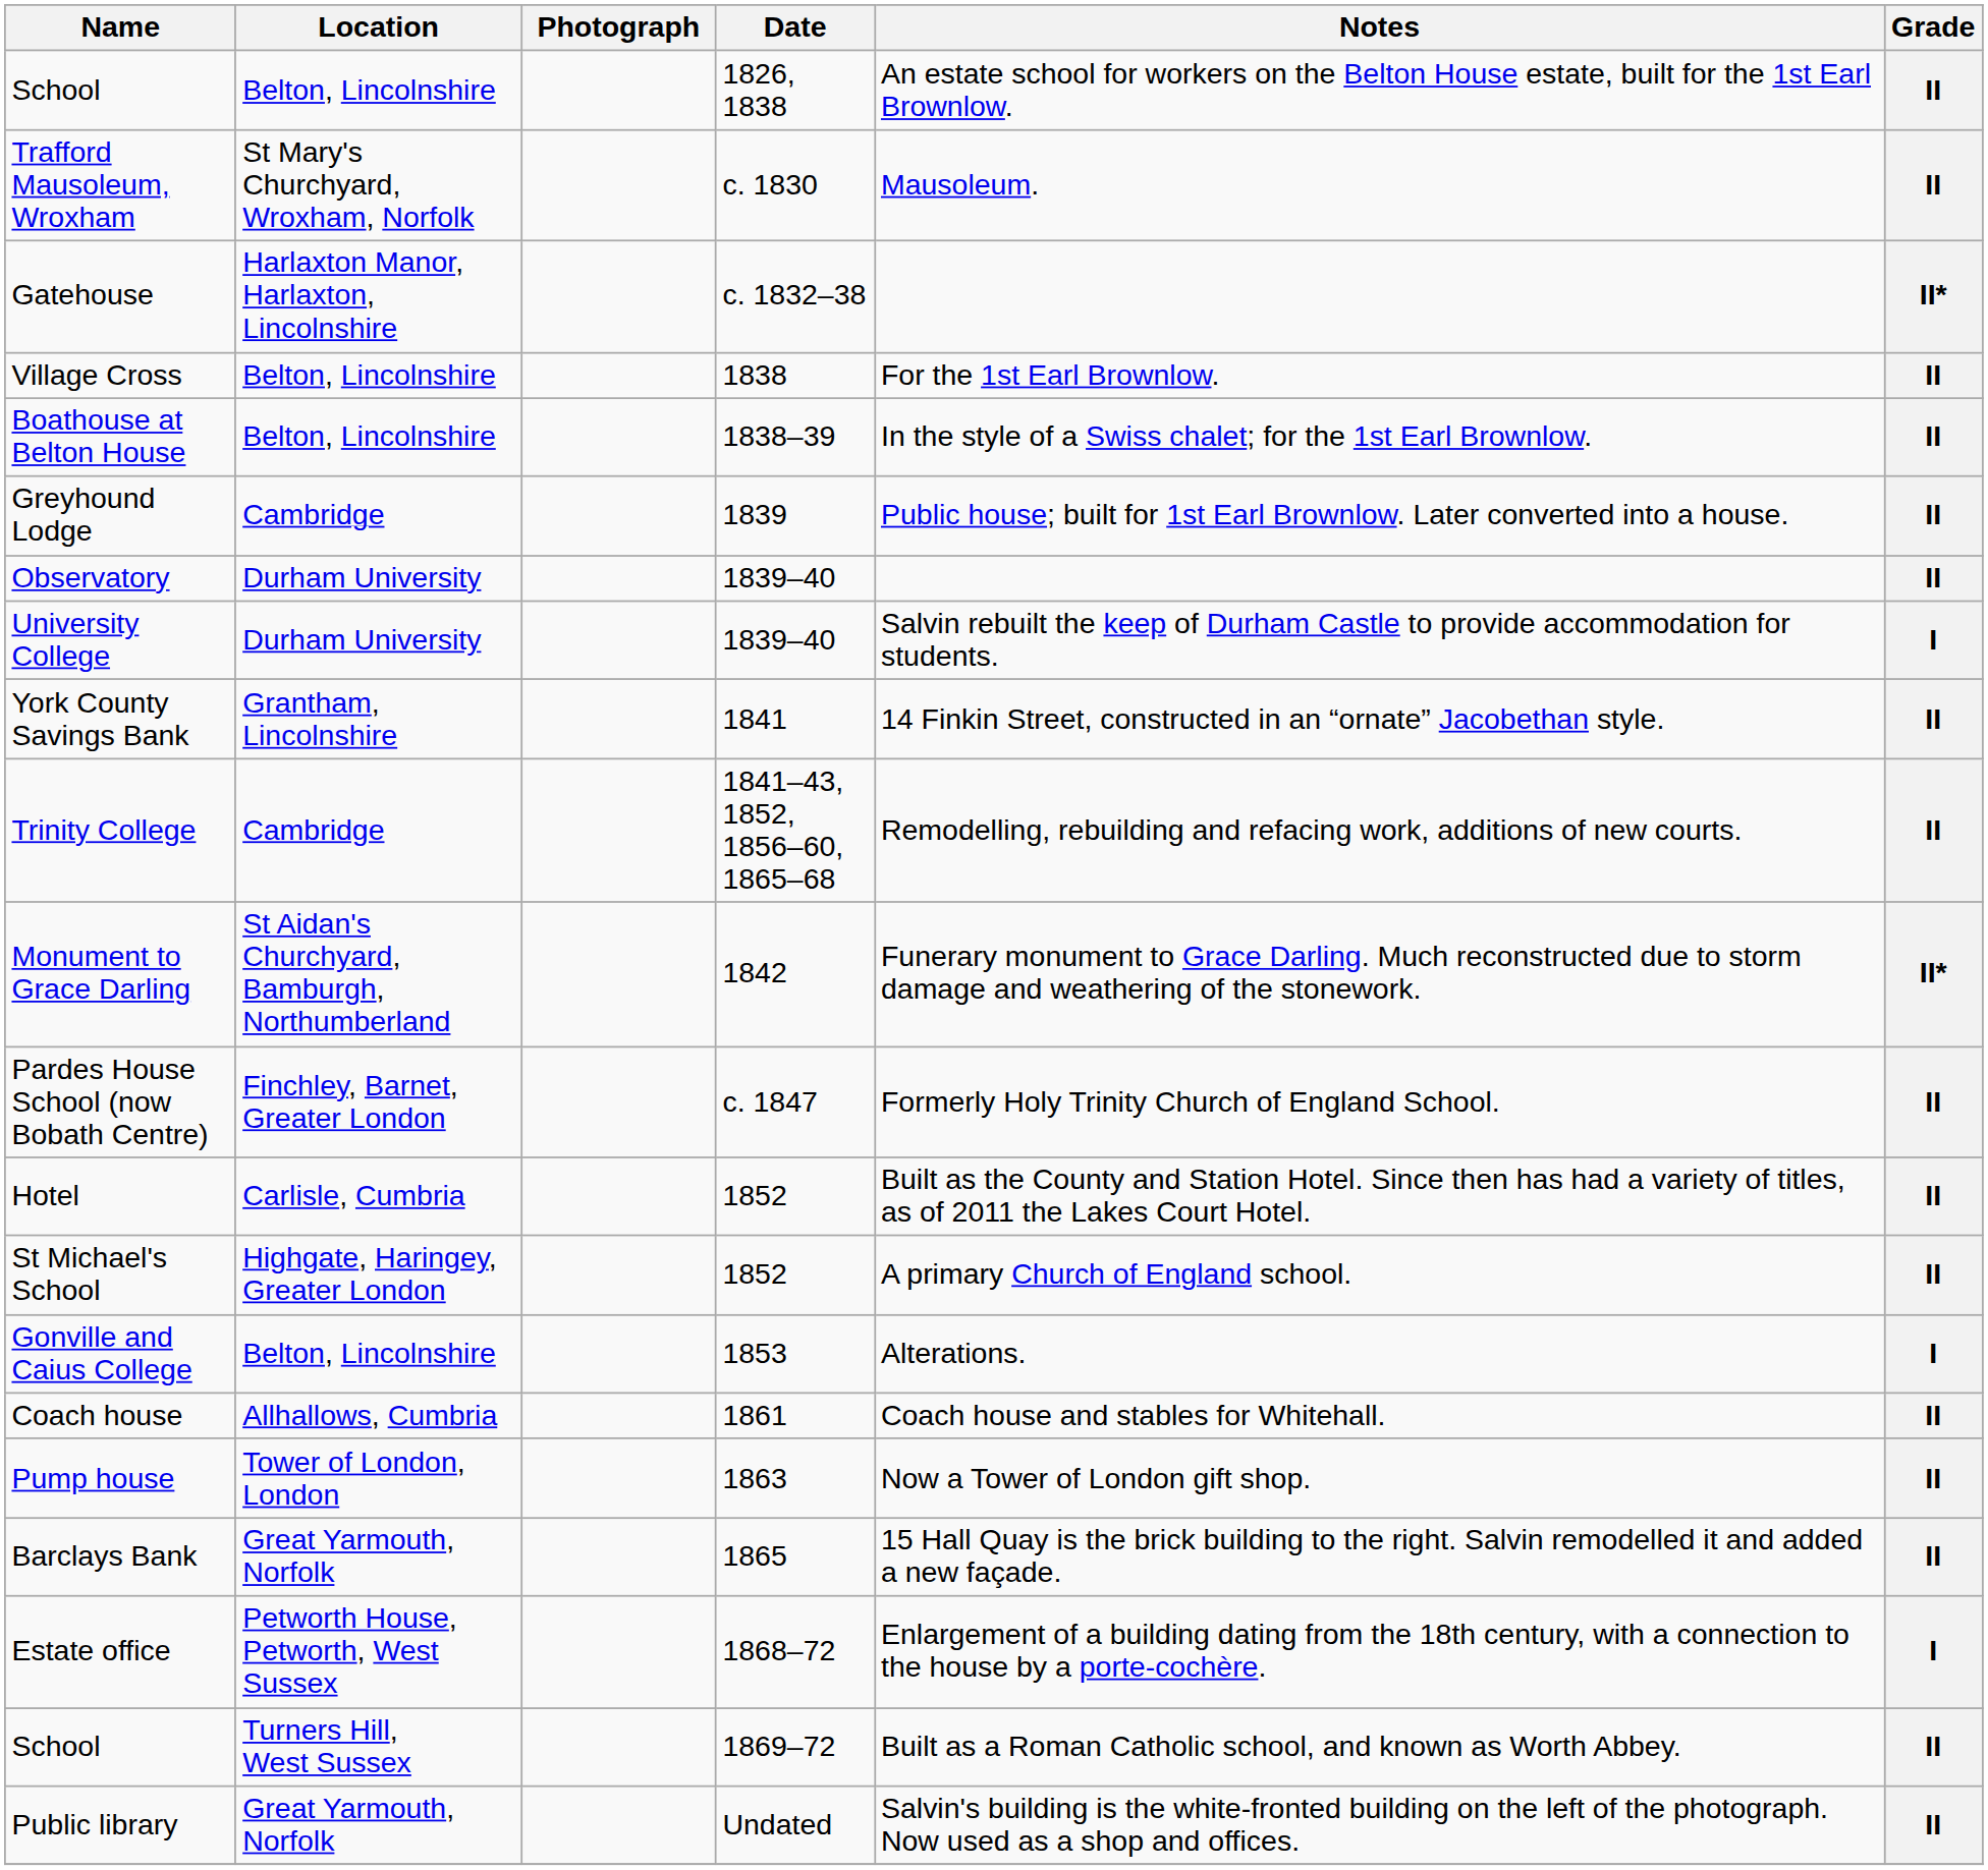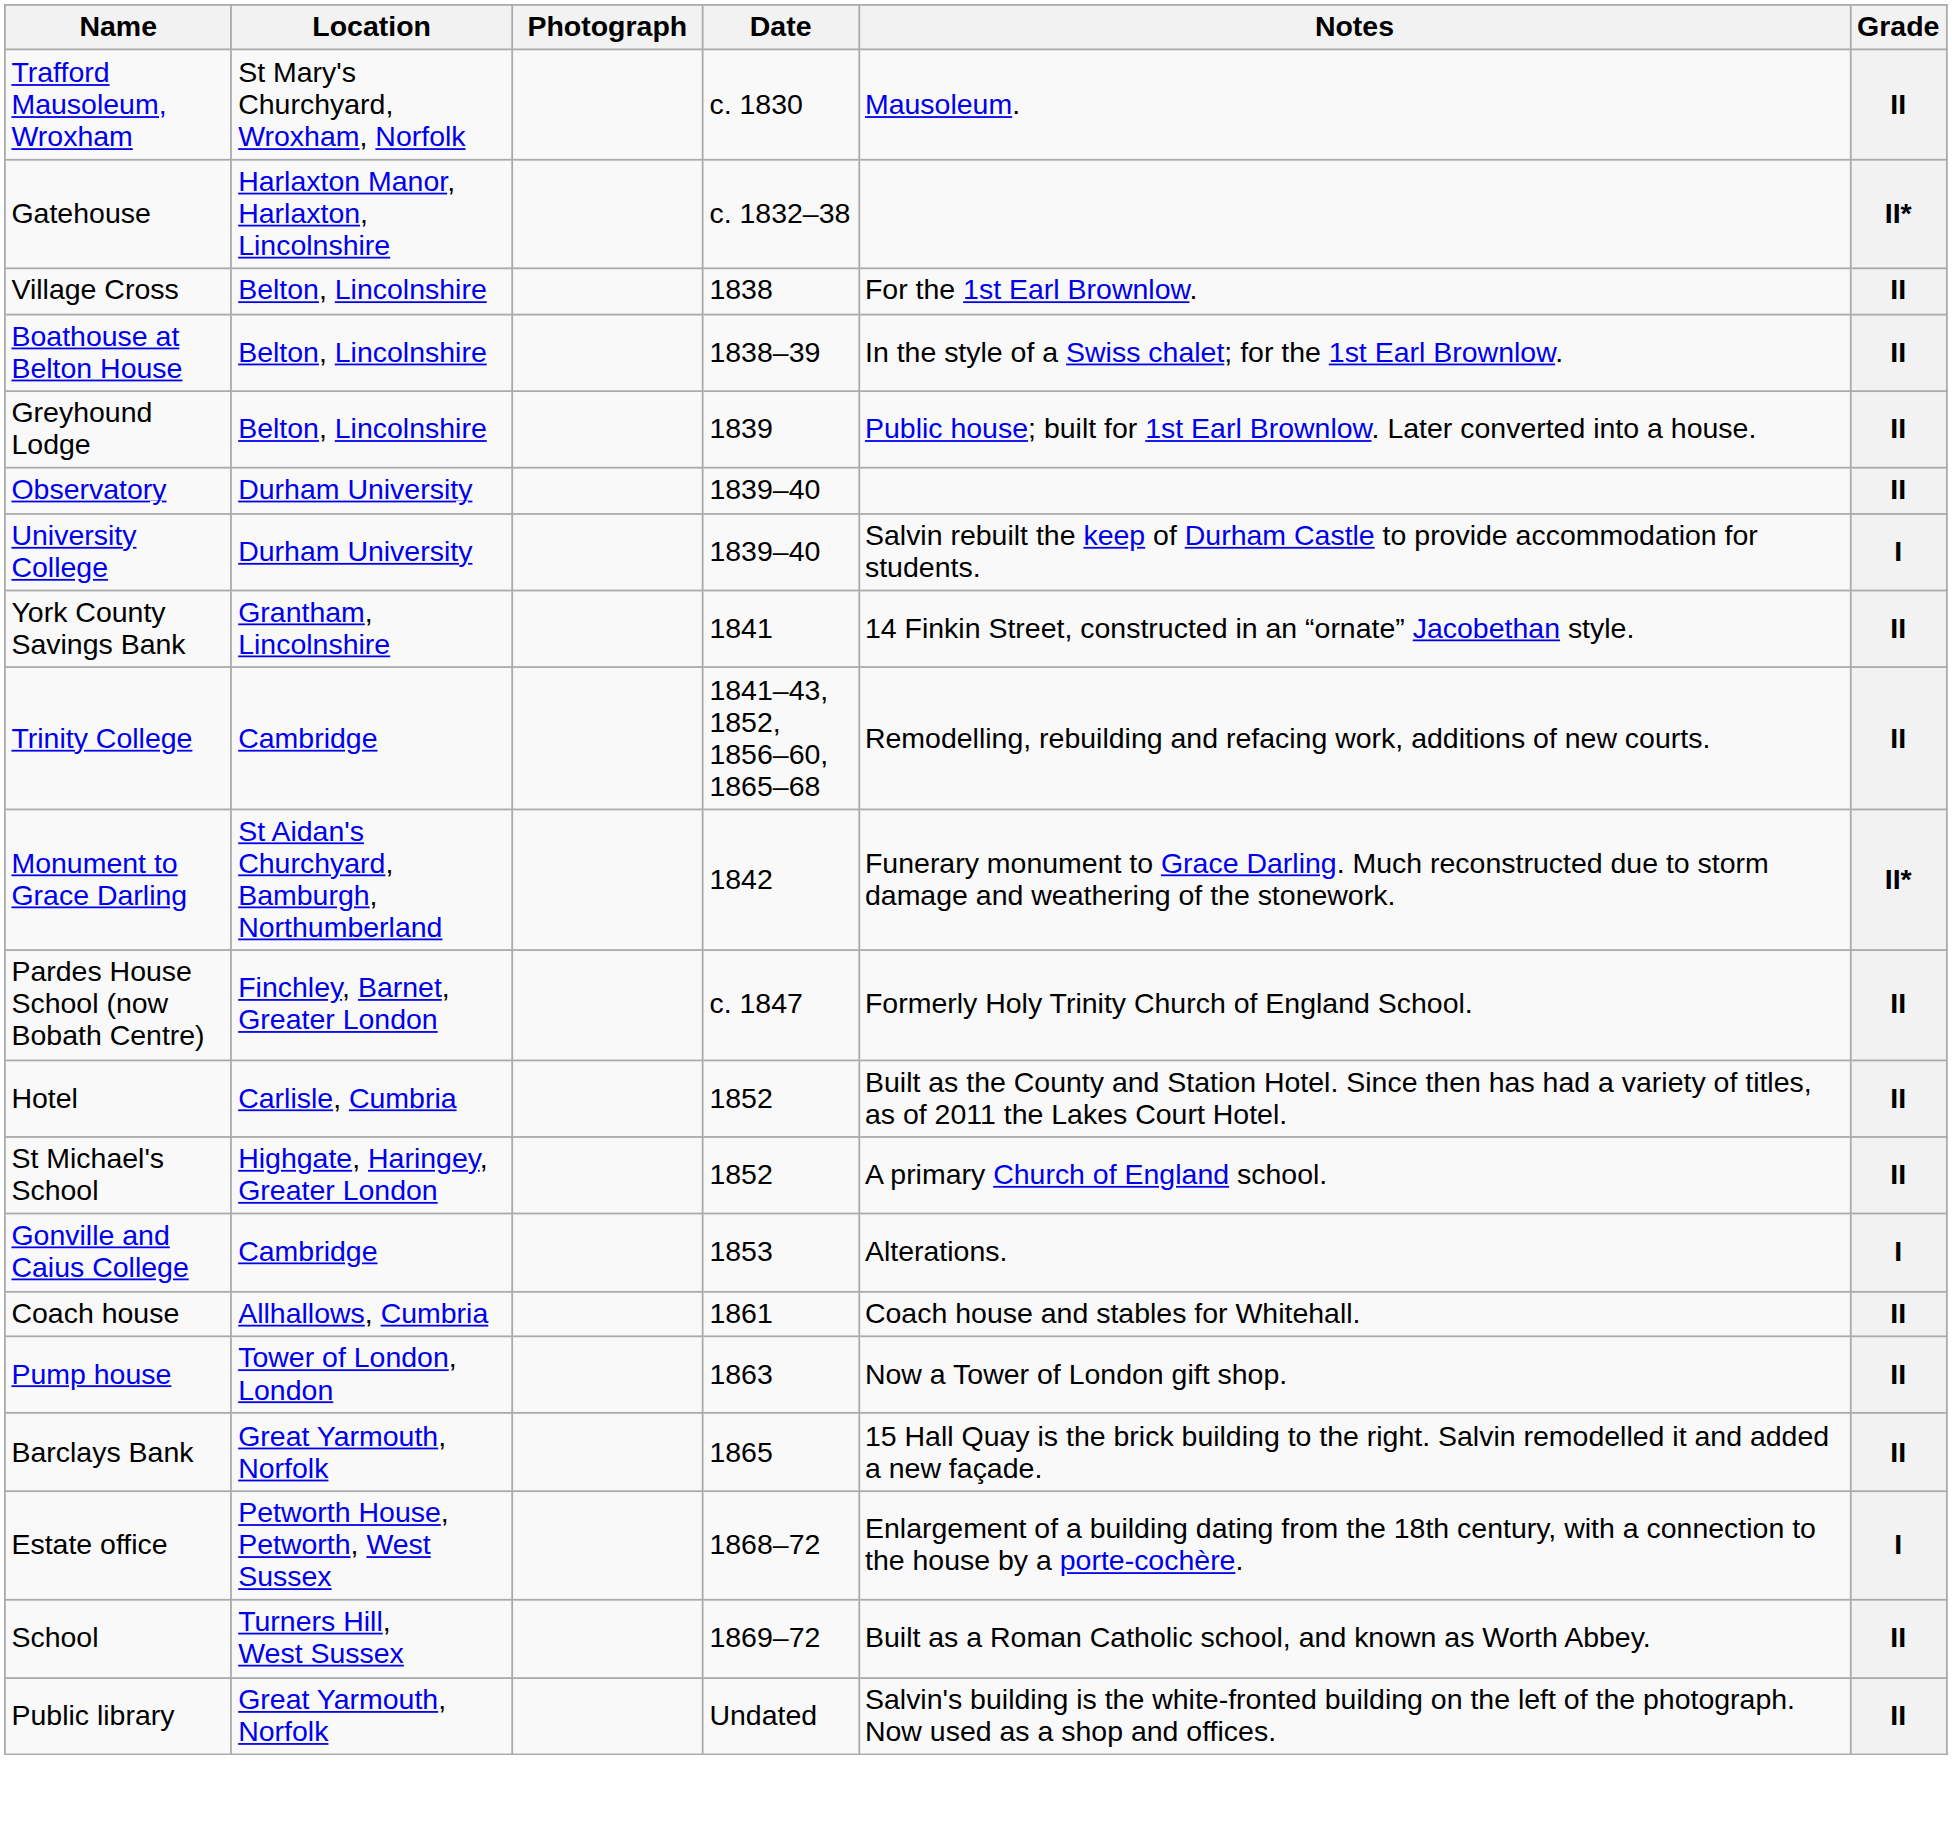- row: School | Belton, Lincolnshire | 1826, 1838 | An estate school for workers on the Belton House estate, built for the 1st Earl Brownlow. | II
Greyhound Lodge | Location: Cambridge -> Belton, Lincolnshire
Gonville and Caius College | Location: Belton, Lincolnshire -> Cambridge
